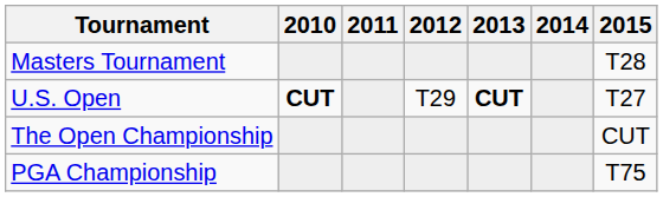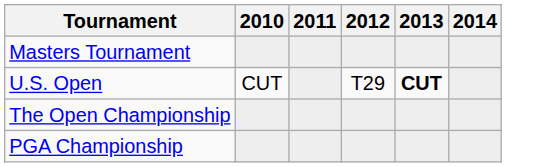- column: 2015 | T28 | T27 | CUT | T75
U.S. Open | 2010: bold -> normal
